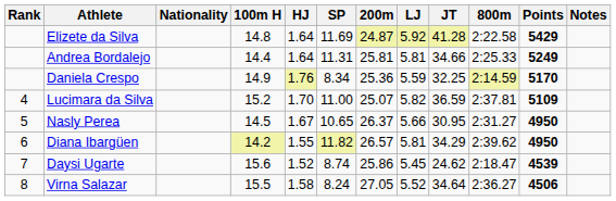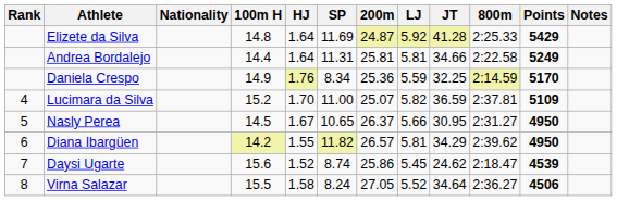Elizete da Silva | 800m: 2:22.58 -> 2:25.33
Andrea Bordalejo | 800m: 2:25.33 -> 2:22.58
